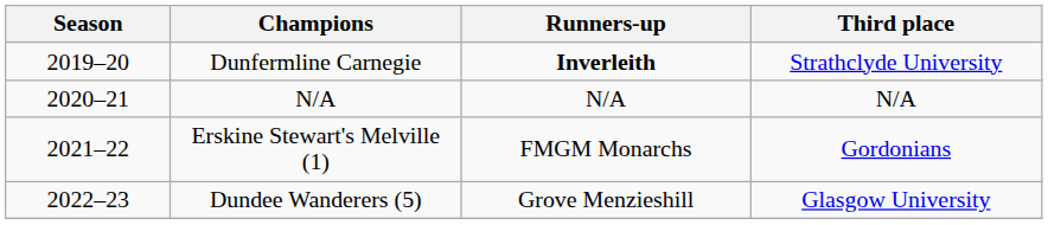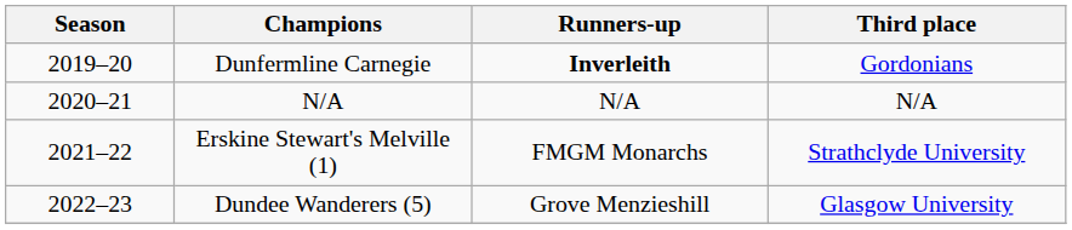Dunfermline Carnegie | Third place: Strathclyde University -> Gordonians
Erskine Stewart's Melville (1) | Third place: Gordonians -> Strathclyde University
